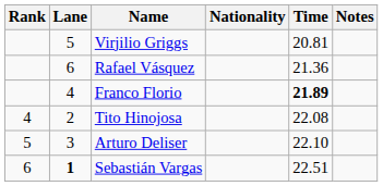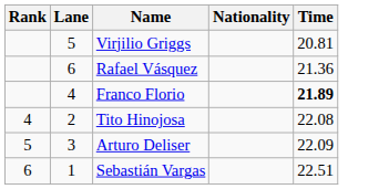- column: Notes
Arturo Deliser | Time: 22.10 -> 22.09
Sebastián Vargas | Lane: bold -> normal
